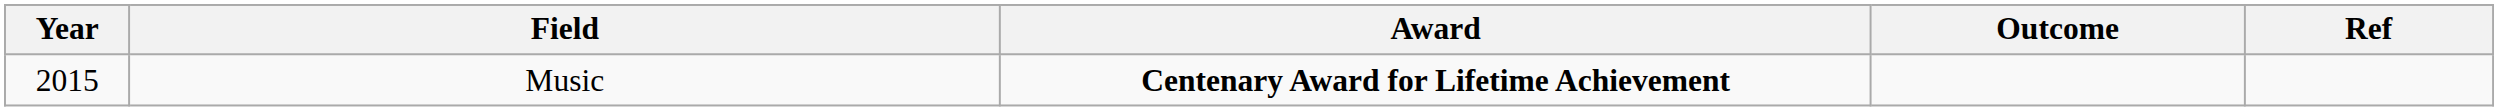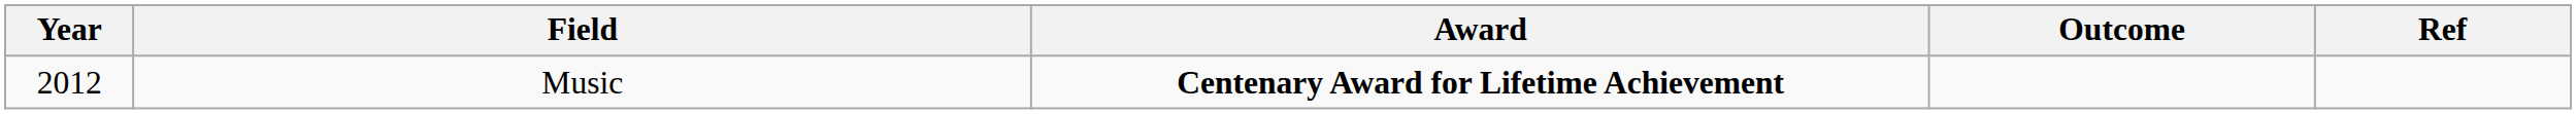Music | Year: 2015 -> 2012
